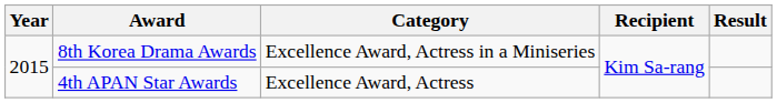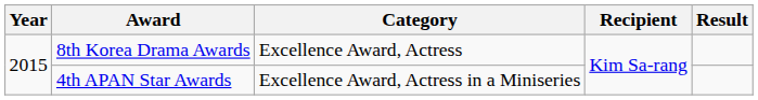8th Korea Drama Awards | Category: Excellence Award, Actress in a Miniseries -> Excellence Award, Actress
4th APAN Star Awards | Category: Excellence Award, Actress -> Excellence Award, Actress in a Miniseries
